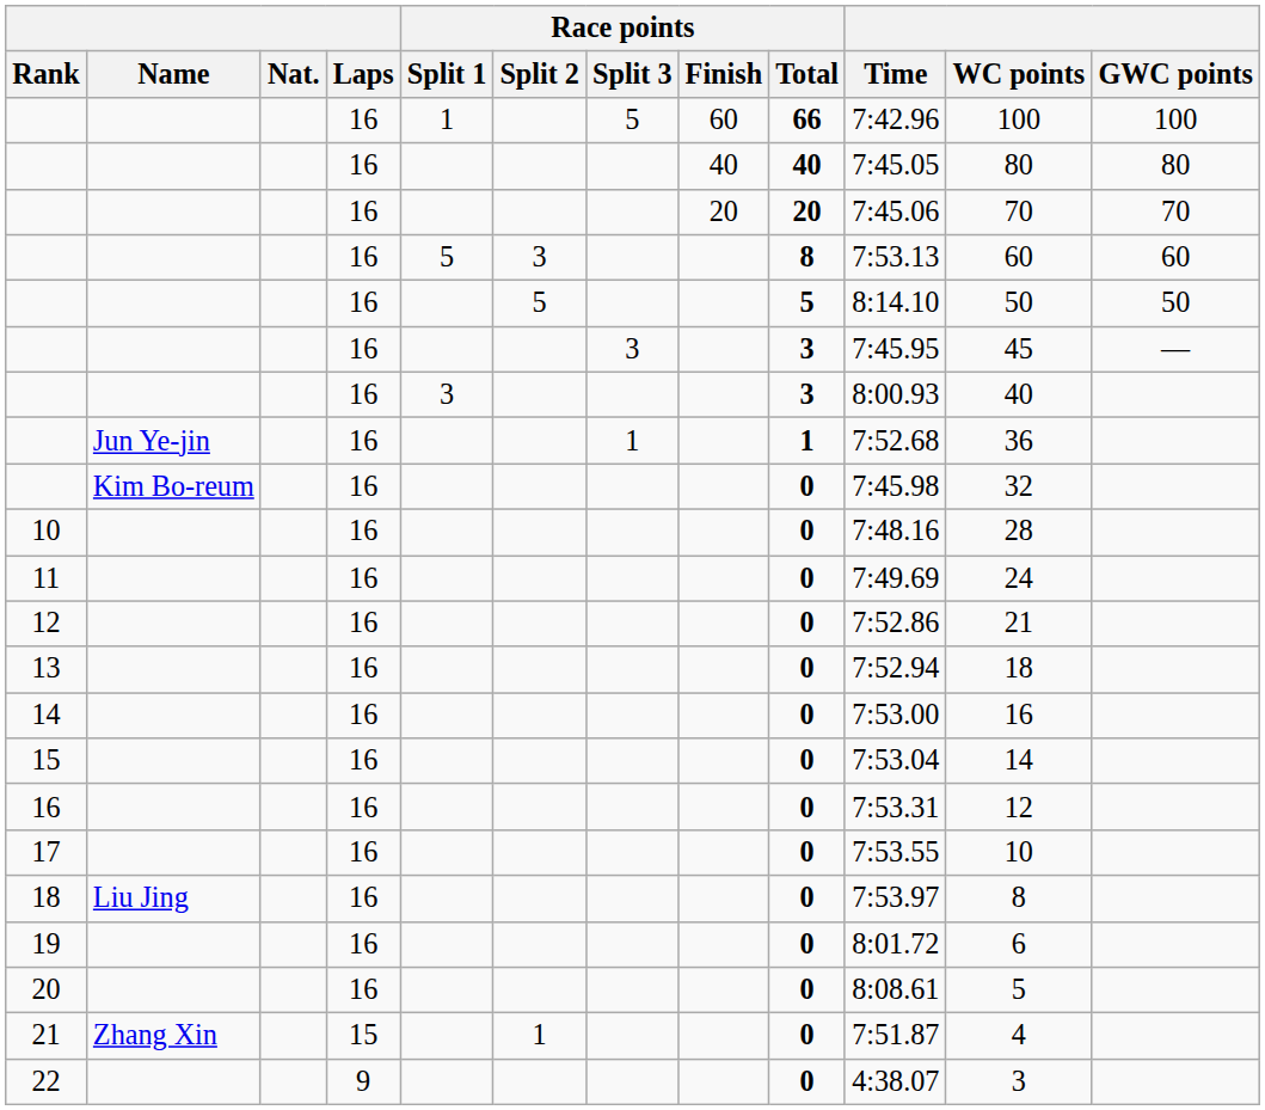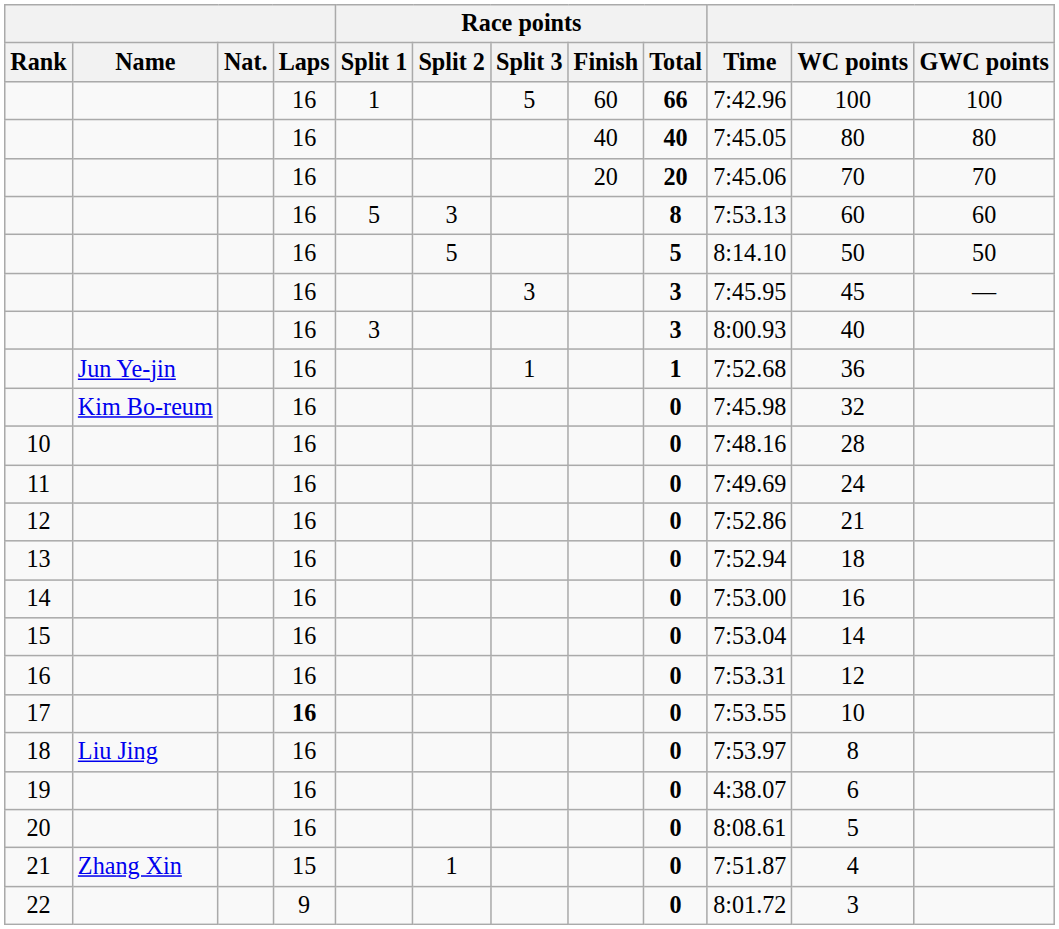17 | Laps: normal -> bold
19 | Time: 8:01.72 -> 4:38.07
22 | Time: 4:38.07 -> 8:01.72
